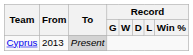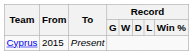Cyprus | From: 2013 -> 2015
Cyprus | To: lightgrey background -> no background
